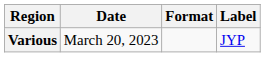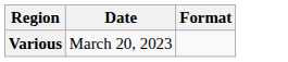- column: Label | JYP
